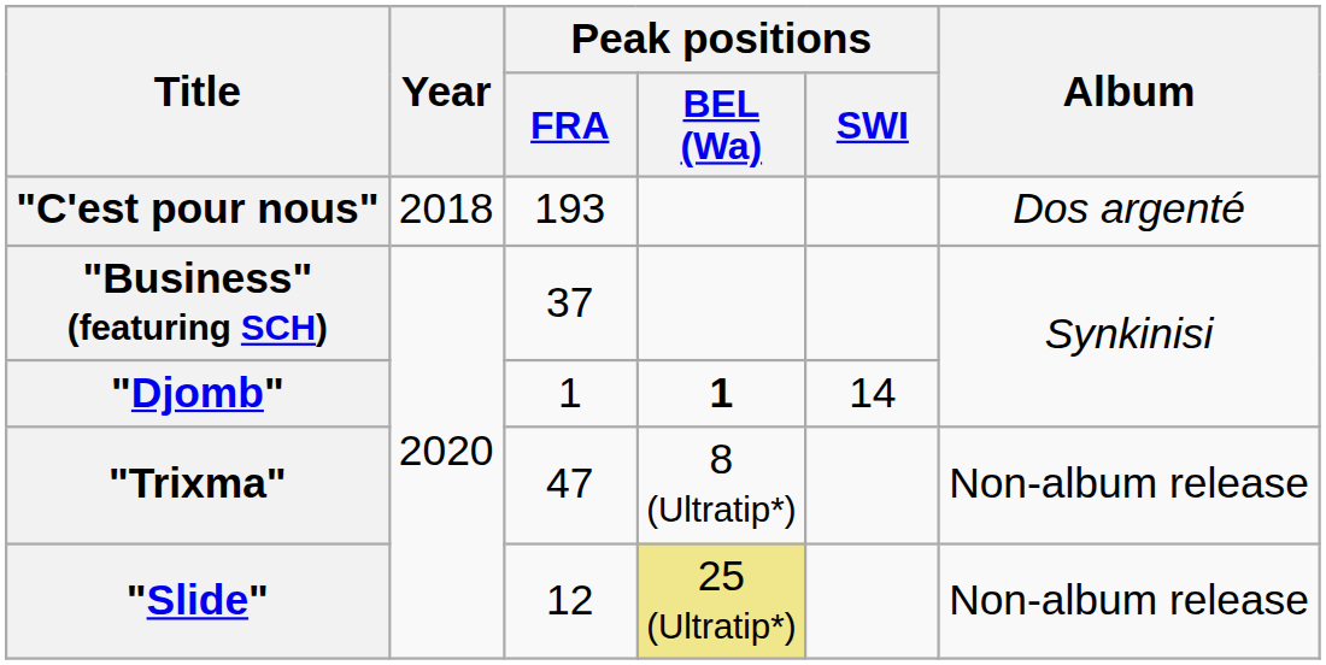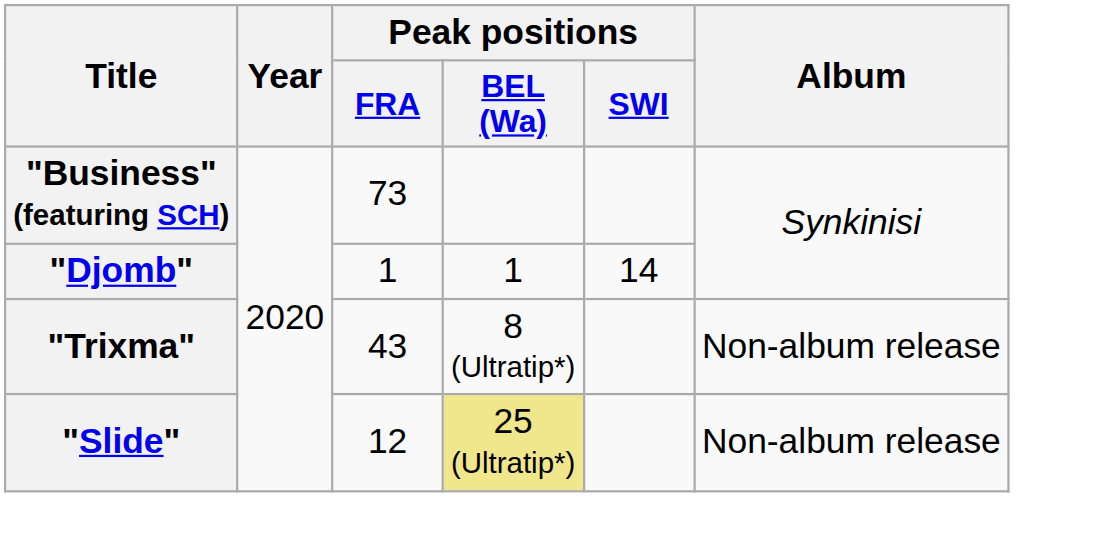- row: "C'est pour nous" | 2018 | 193 | Dos argenté
"Business" (featuring SCH) | Peak positions / FRA: 37 -> 73
"Djomb" | Peak positions / BEL (Wa): bold -> normal
"Trixma" | Peak positions / FRA: 47 -> 43
